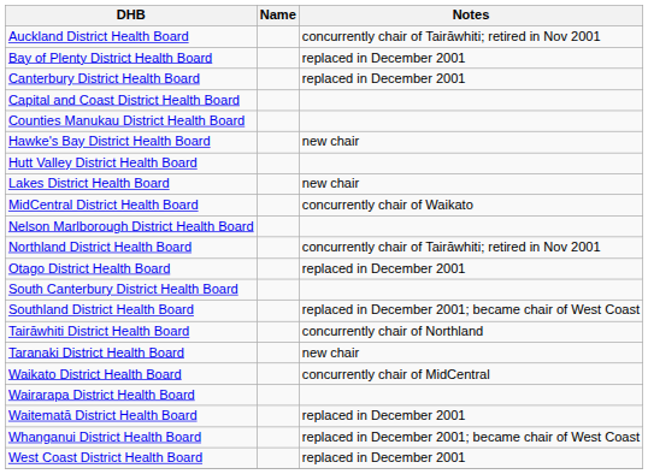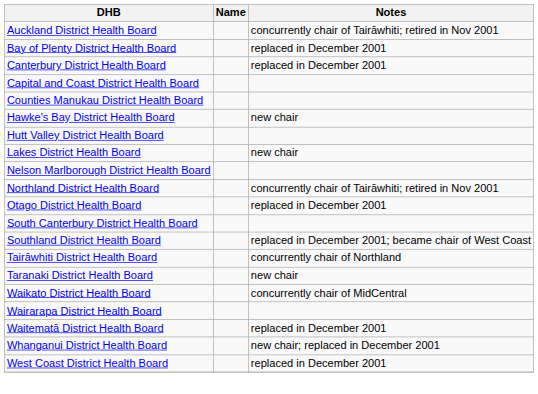- row: MidCentral District Health Board | concurrently chair of Waikato
Whanganui District Health Board | Notes: replaced in December 2001; became chair of West Coast -> new chair; replaced in December 2001
